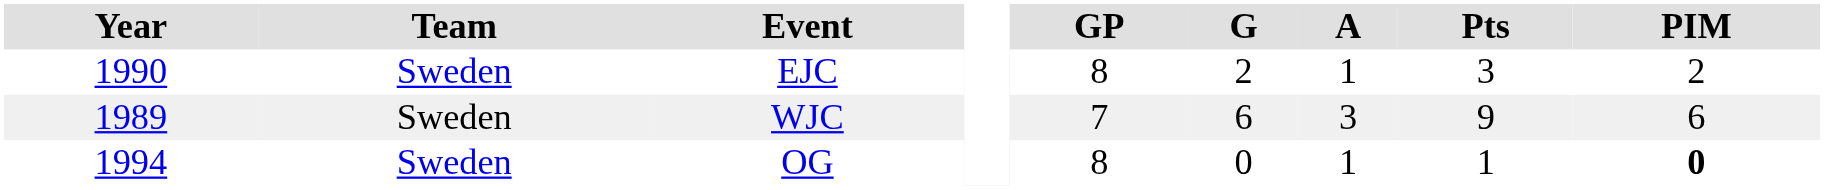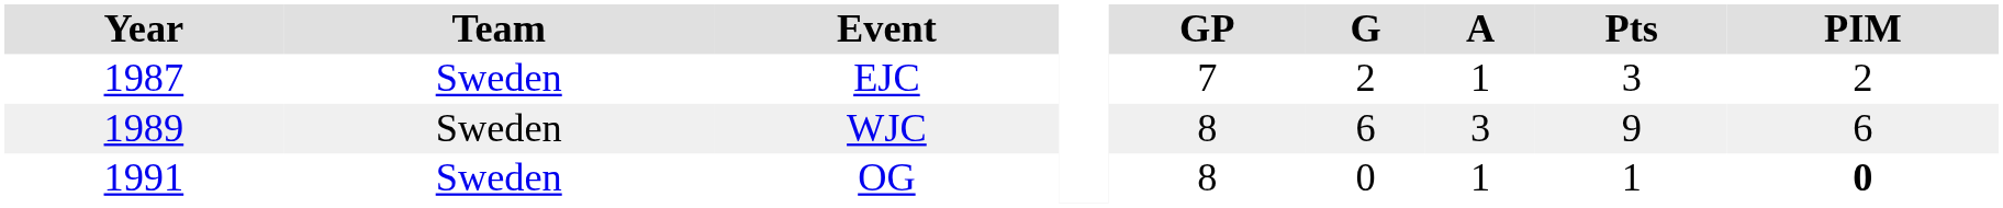EJC | Year: 1990 -> 1987
EJC | GP: 8 -> 7
WJC | GP: 7 -> 8
OG | Year: 1994 -> 1991
